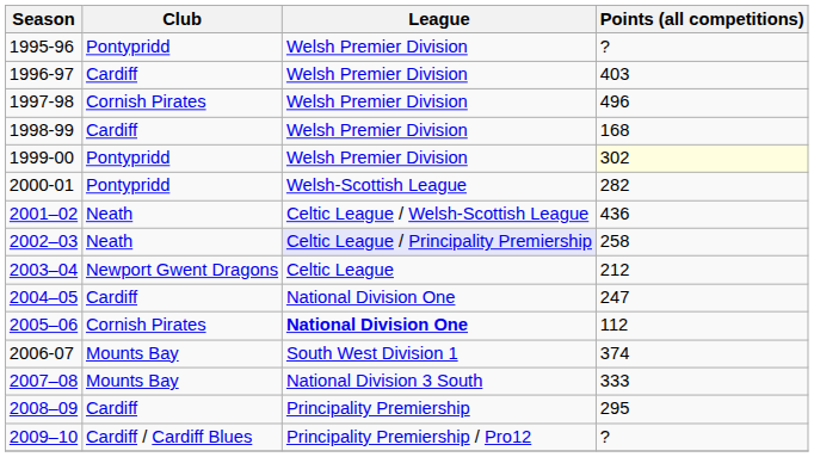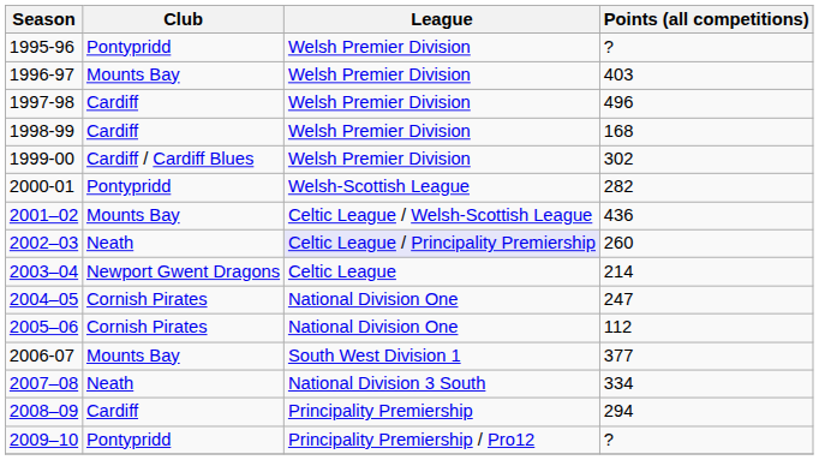1996-97 | Club: Cardiff -> Mounts Bay
1997-98 | Club: Cornish Pirates -> Cardiff
1999-00 | Club: Pontypridd -> Cardiff / Cardiff Blues
1999-00 | Points (all competitions): lightyellow background -> no background
2001–02 | Club: Neath -> Mounts Bay
2002–03 | Points (all competitions): 258 -> 260
2003–04 | Points (all competitions): 212 -> 214
2004–05 | Club: Cardiff -> Cornish Pirates
2005–06 | League: bold -> normal
2006-07 | Points (all competitions): 374 -> 377
2007–08 | Club: Mounts Bay -> Neath
2007–08 | Points (all competitions): 333 -> 334
2008–09 | Points (all competitions): 295 -> 294
2009–10 | Club: Cardiff / Cardiff Blues -> Pontypridd
